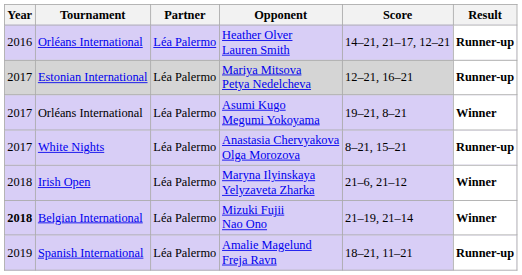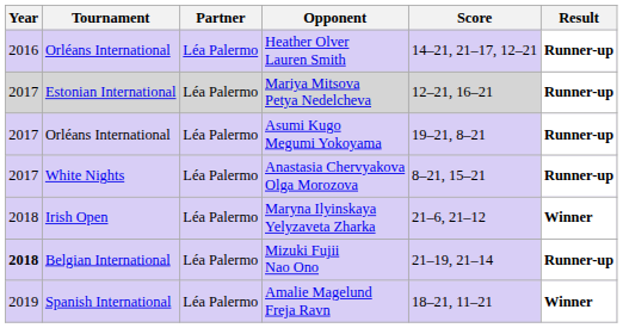Asumi Kugo Megumi Yokoyama | Result: Winner -> Runner-up
Mizuki Fujii Nao Ono | Result: Winner -> Runner-up
Amalie Magelund Freja Ravn | Result: Runner-up -> Winner
